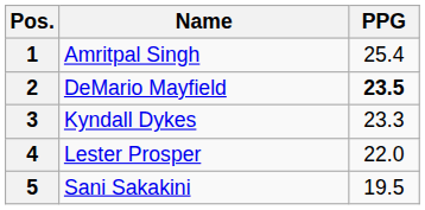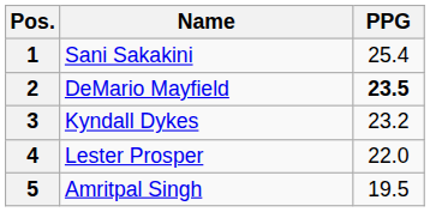1 | Name: Amritpal Singh -> Sani Sakakini
3 | PPG: 23.3 -> 23.2
5 | Name: Sani Sakakini -> Amritpal Singh
